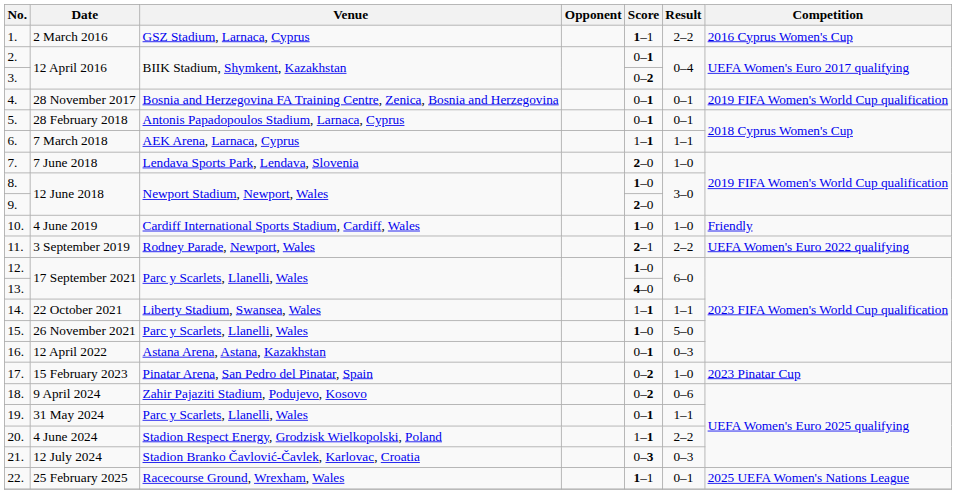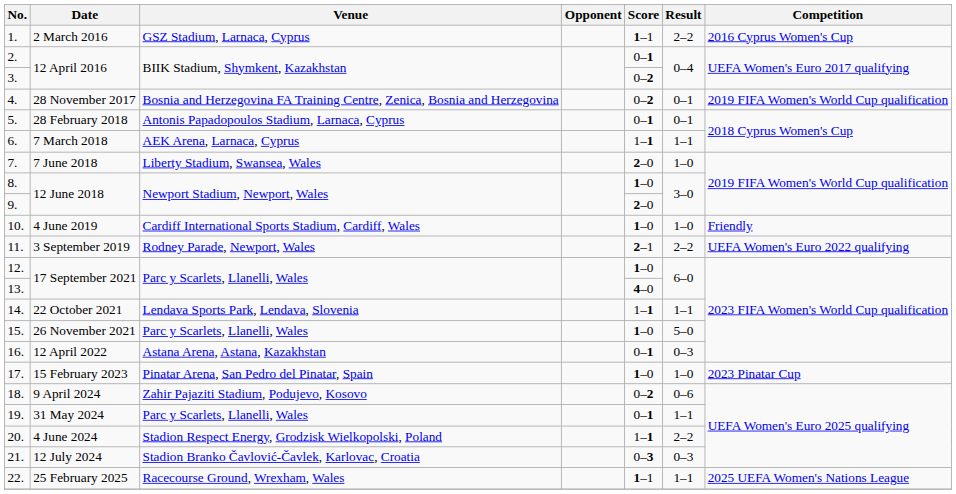4. | Score: 0–1 -> 0–2
7. | Venue: Lendava Sports Park, Lendava, Slovenia -> Liberty Stadium, Swansea, Wales
14. | Venue: Liberty Stadium, Swansea, Wales -> Lendava Sports Park, Lendava, Slovenia
17. | Score: 0–2 -> 1–0
22. | Result: 0–1 -> 1–1
